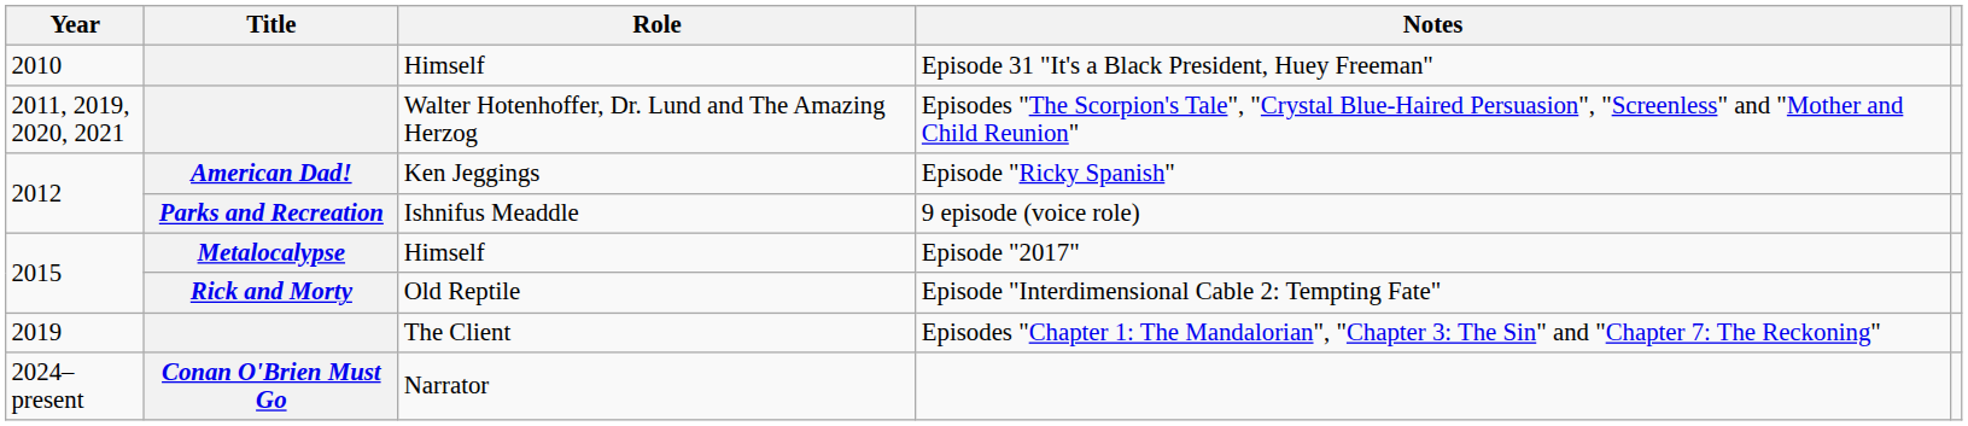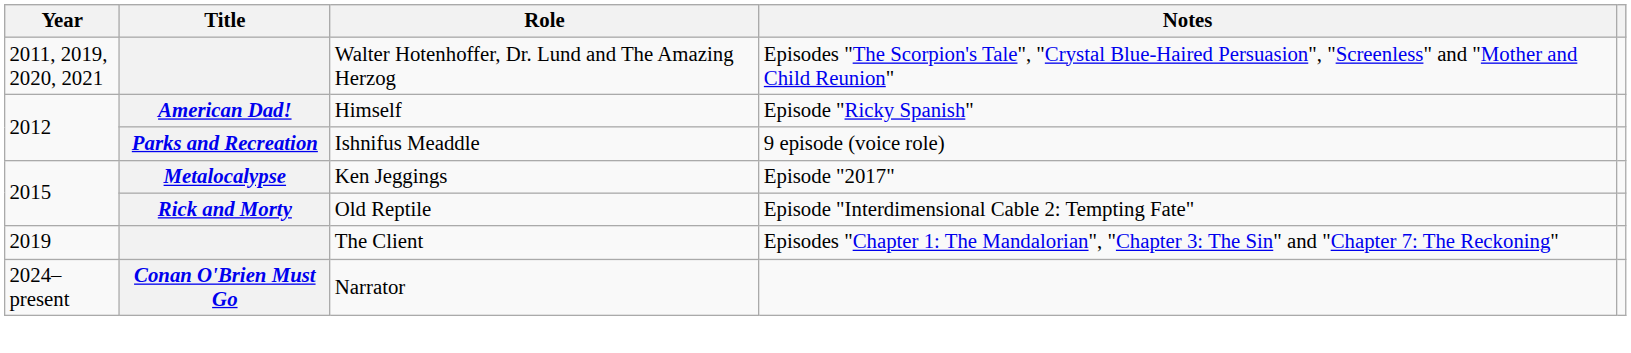- row: 2010 | Himself | Episode 31 "It's a Black President, Huey Freeman"
Episode "Ricky Spanish" | Role: Ken Jeggings -> Himself
Episode "2017" | Role: Himself -> Ken Jeggings
